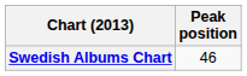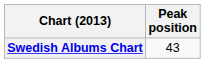Swedish Albums Chart | Peak position: 46 -> 43
